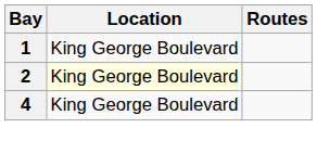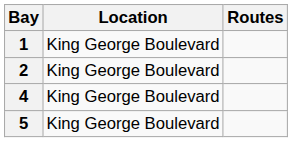2 | Location: lightyellow background -> no background
+ row: 5 | King George Boulevard
